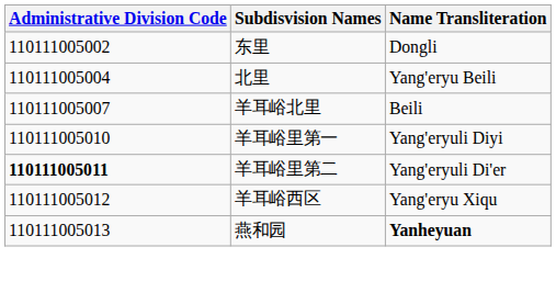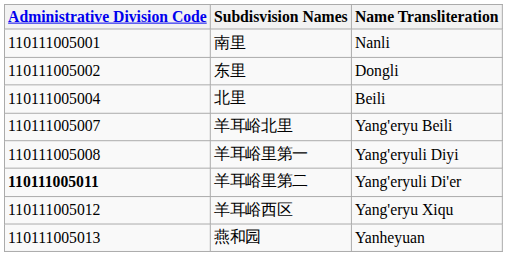+ row: 110111005001 | 南里 | Nanli
北里 | Name Transliteration: Yang'eryu Beili -> Beili
羊耳峪北里 | Name Transliteration: Beili -> Yang'eryu Beili
羊耳峪里第一 | Administrative Division Code: 110111005010 -> 110111005008
燕和园 | Name Transliteration: bold -> normal
